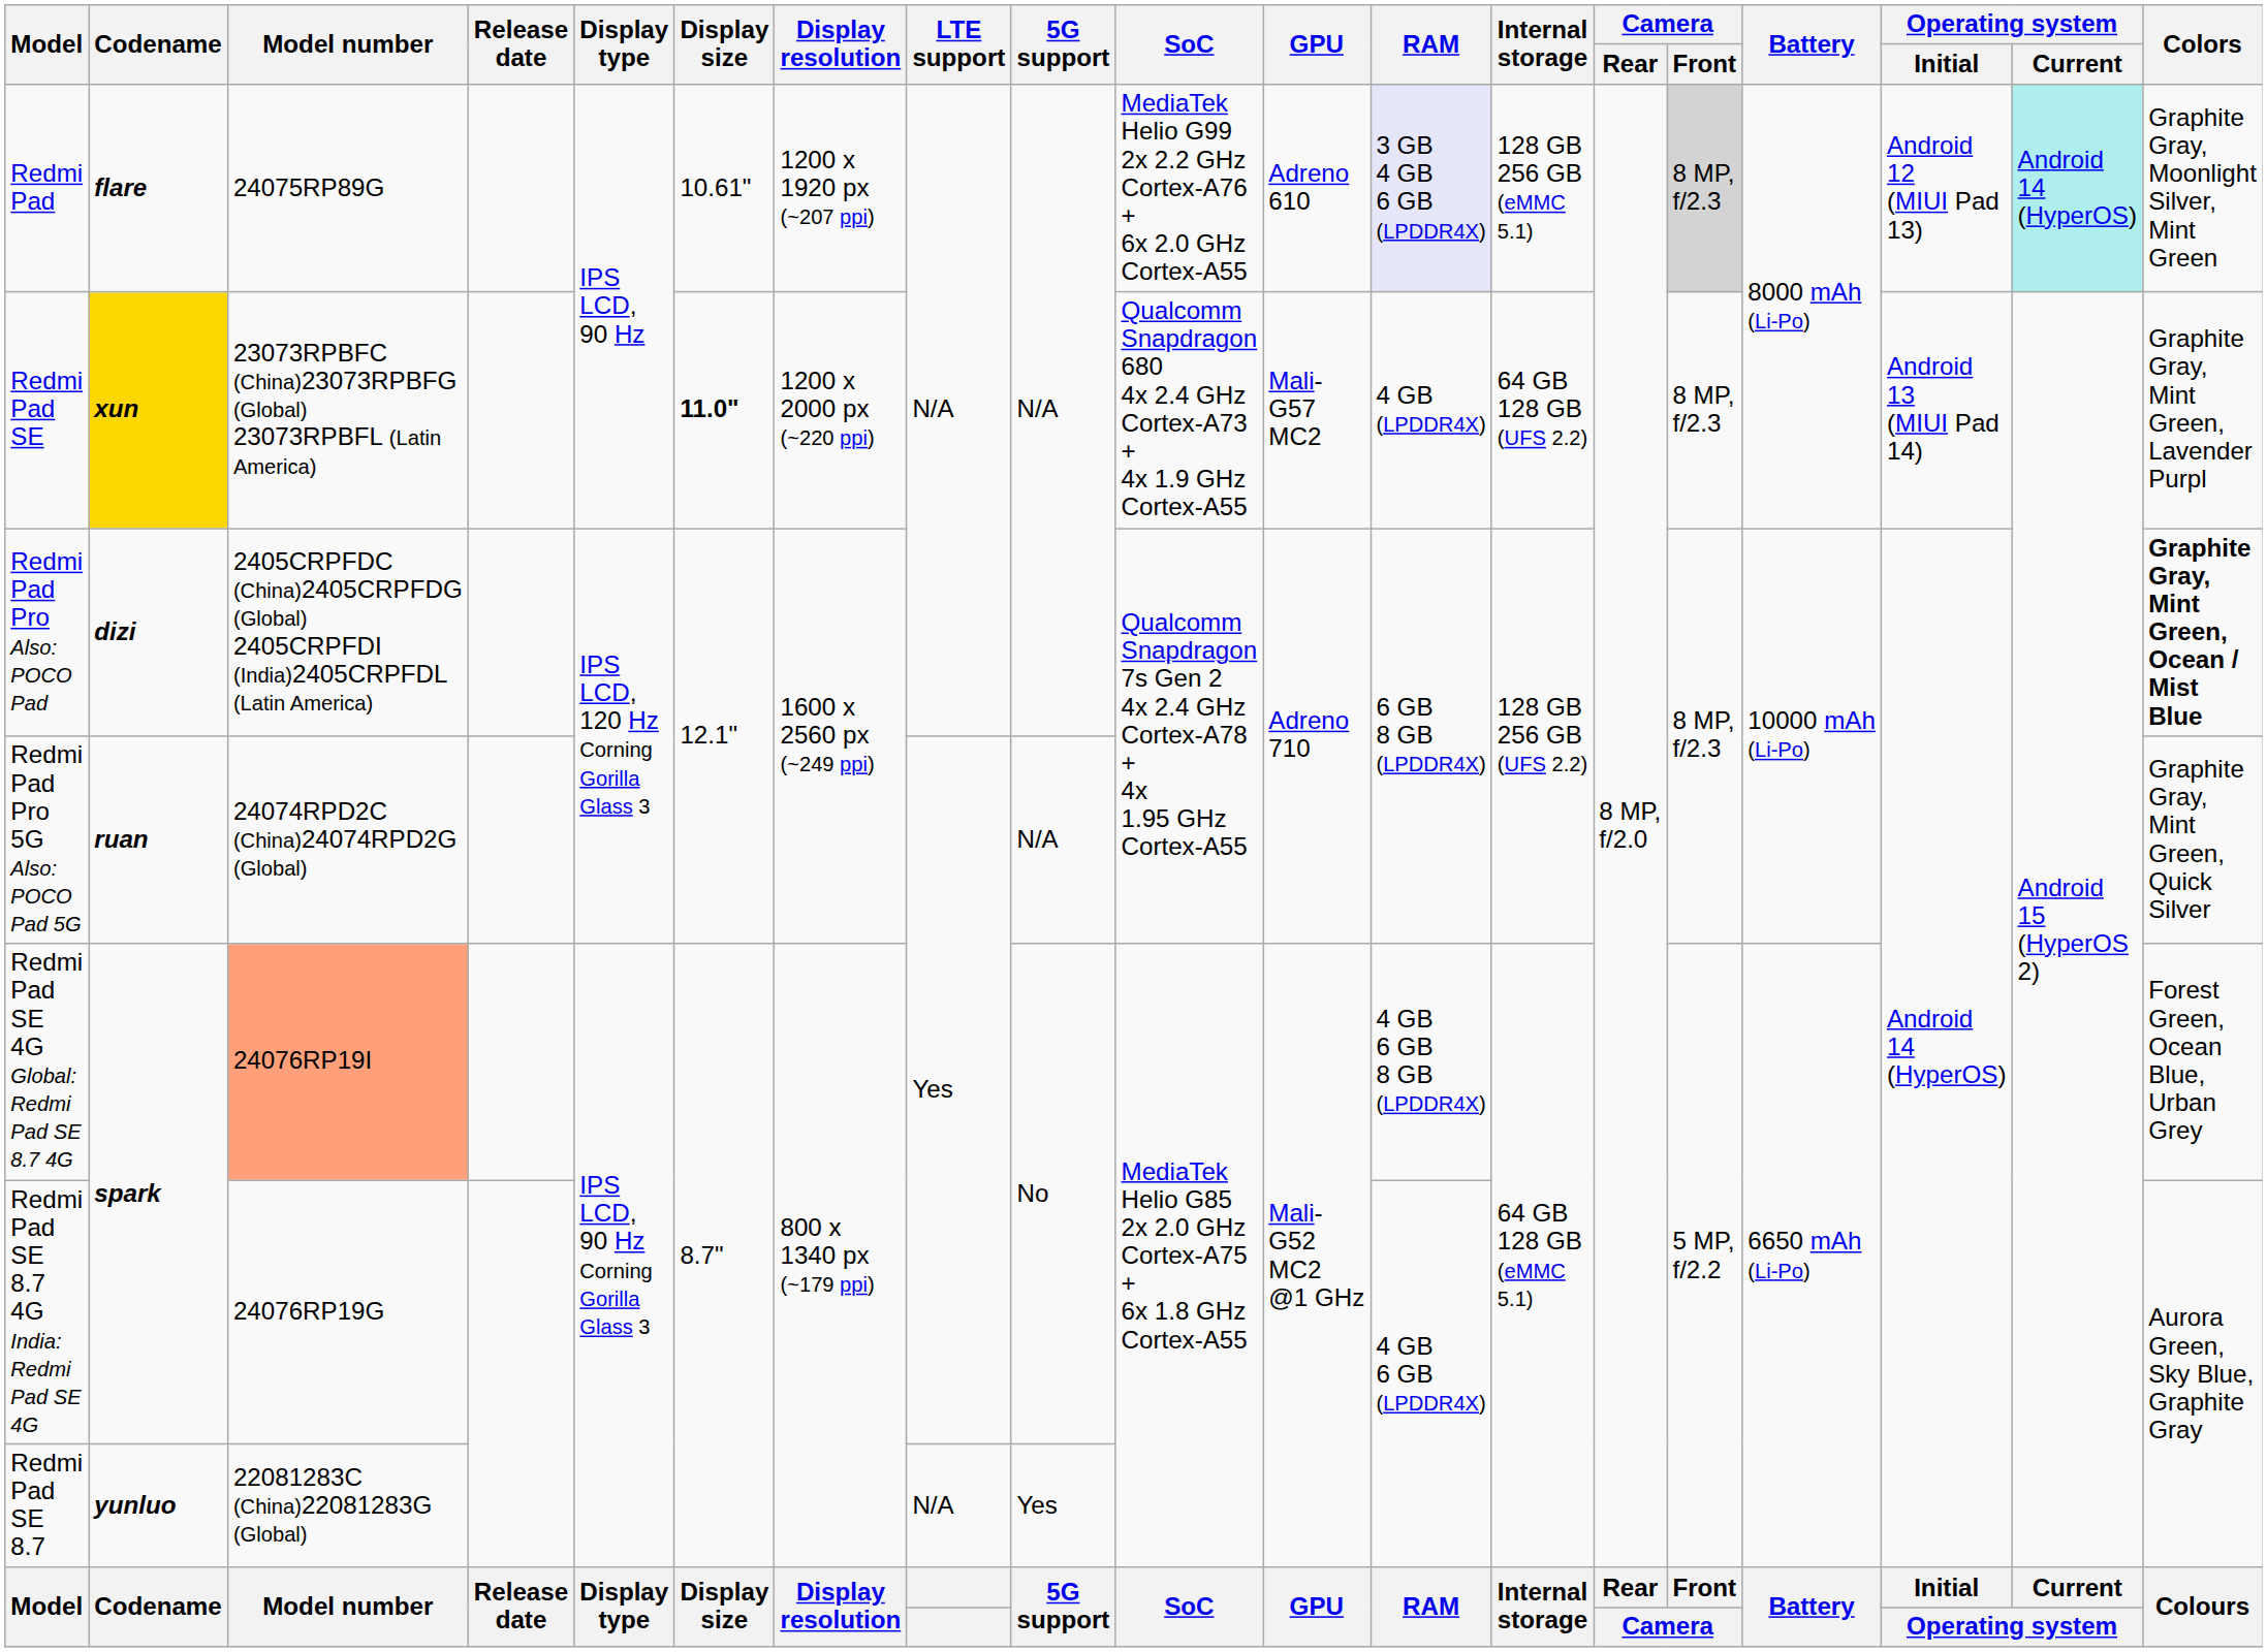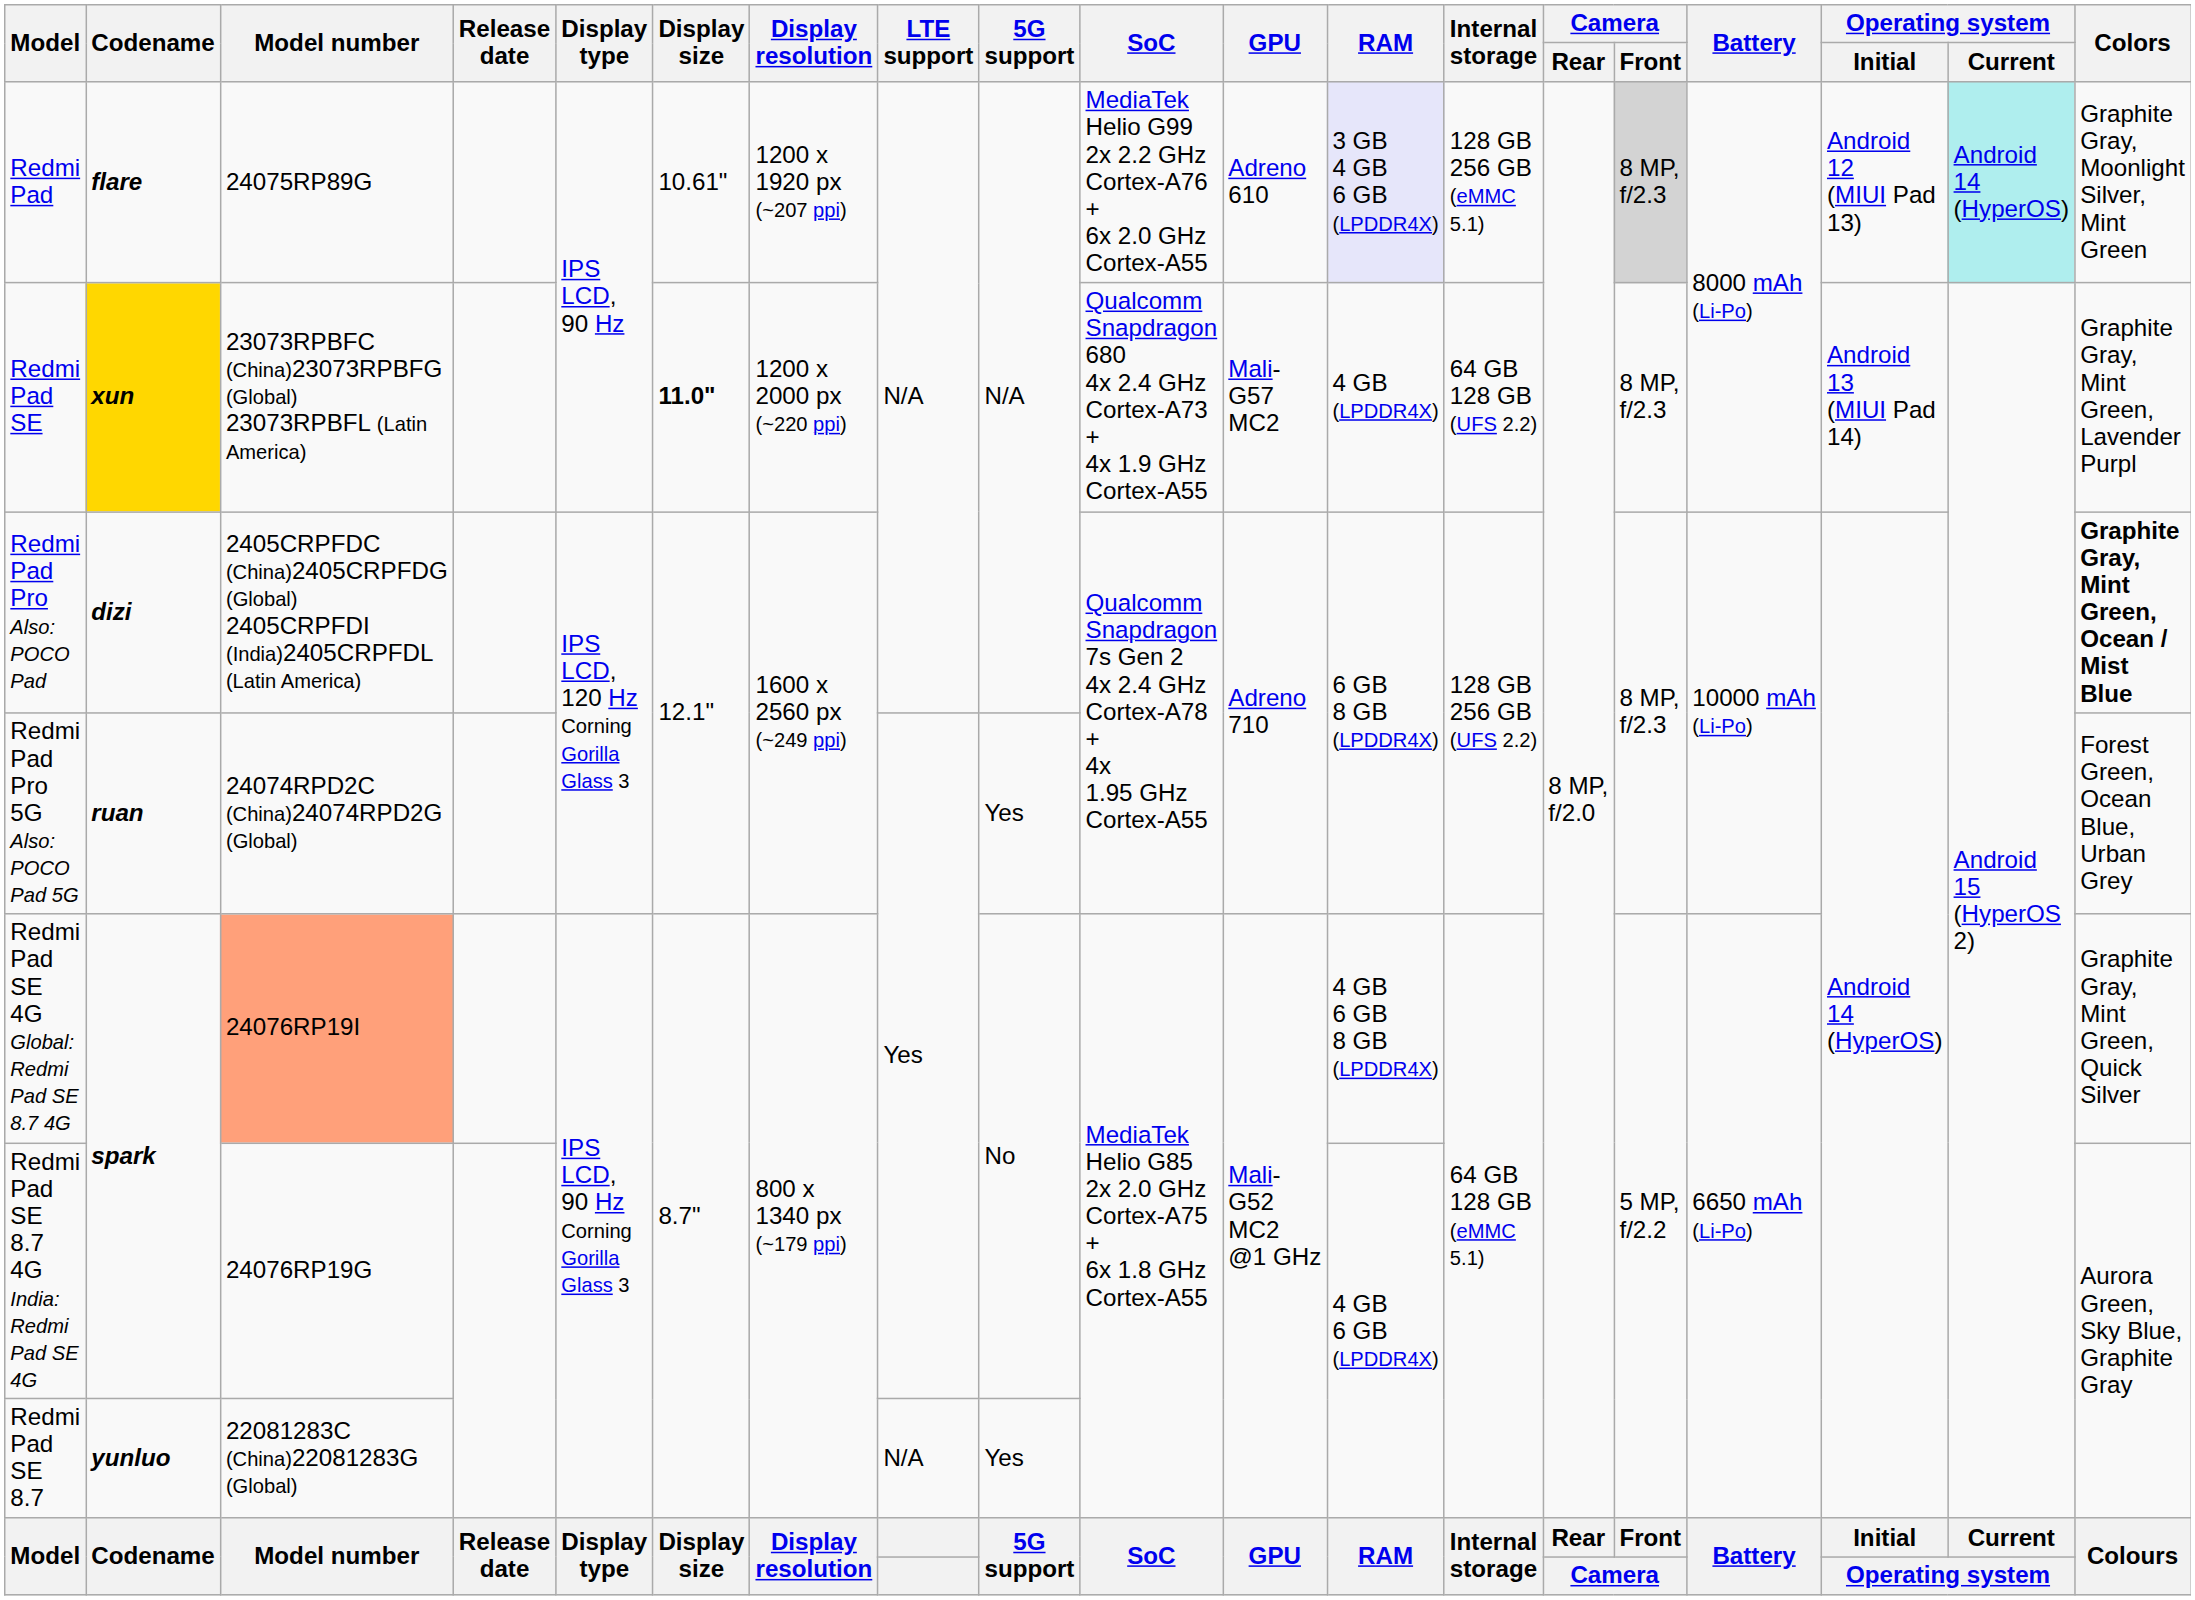Redmi Pad Pro 5G Also: POCO Pad 5G | 5G support: N/A -> Yes
Redmi Pad Pro 5G Also: POCO Pad 5G | Colors: Graphite Gray, Mint Green, Quick Silver -> Forest Green, Ocean Blue, Urban Grey
Redmi Pad SE 4G Global: Redmi Pad SE 8.7 4G | Colors: Forest Green, Ocean Blue, Urban Grey -> Graphite Gray, Mint Green, Quick Silver
